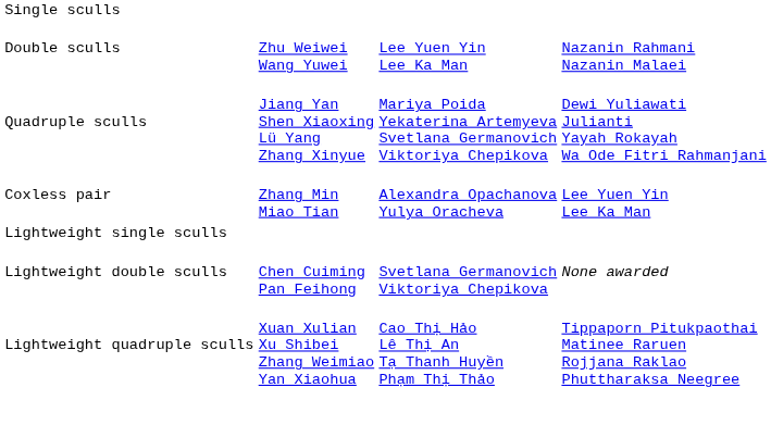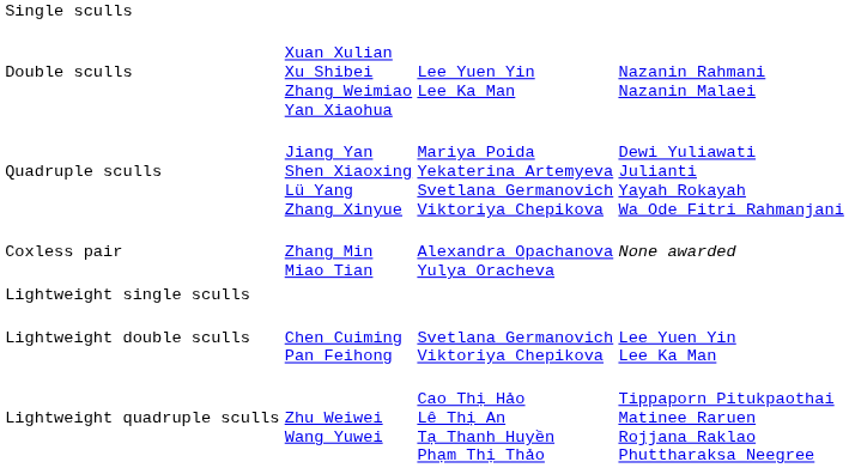Double sculls | column 2: Zhu Weiwei Wang Yuwei -> Xuan Xulian Xu Shibei Zhang Weimiao Yan Xiaohua
Coxless pair | column 4: Lee Yuen Yin Lee Ka Man -> None awarded
Lightweight double sculls | column 4: None awarded -> Lee Yuen Yin Lee Ka Man
Lightweight quadruple sculls | column 2: Xuan Xulian Xu Shibei Zhang Weimiao Yan Xiaohua -> Zhu Weiwei Wang Yuwei
